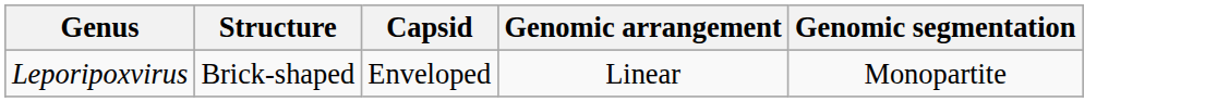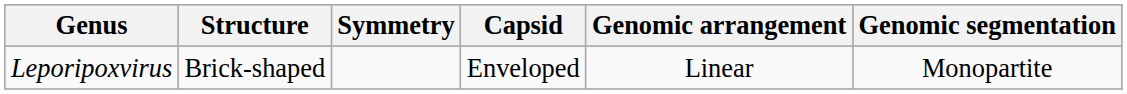+ column: Symmetry
